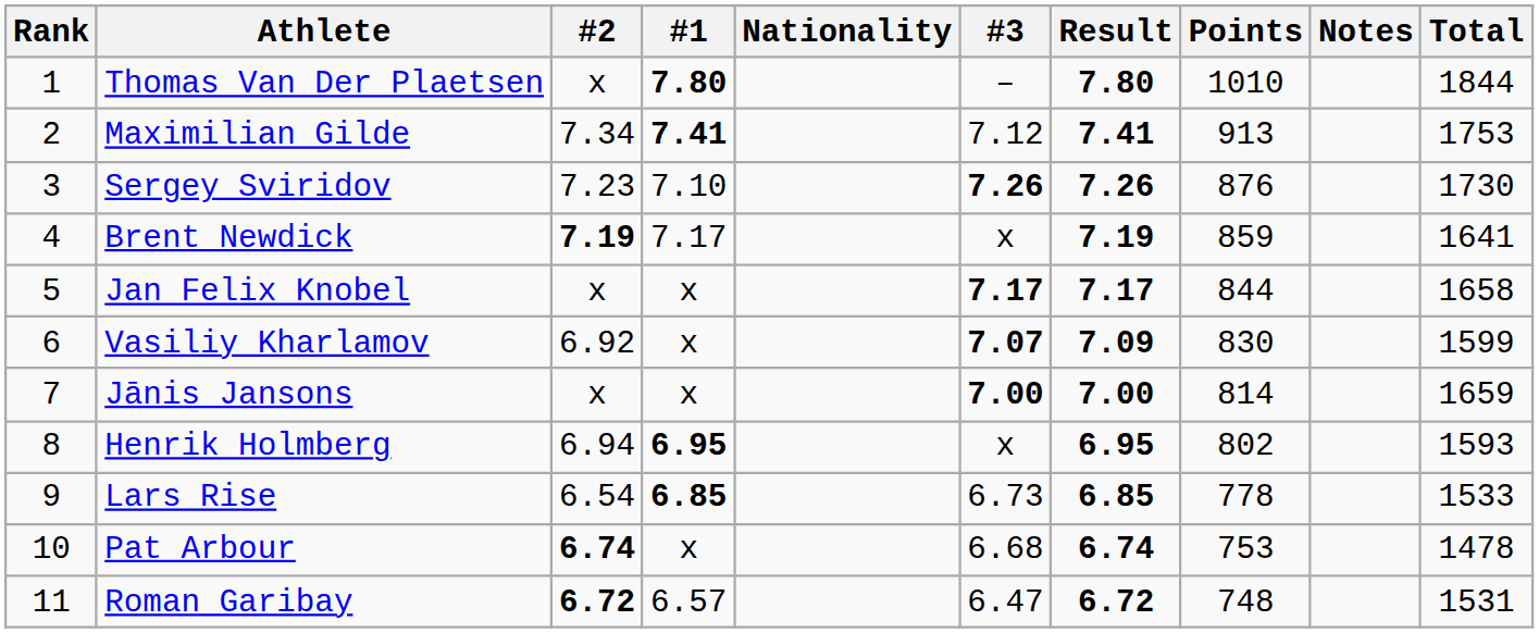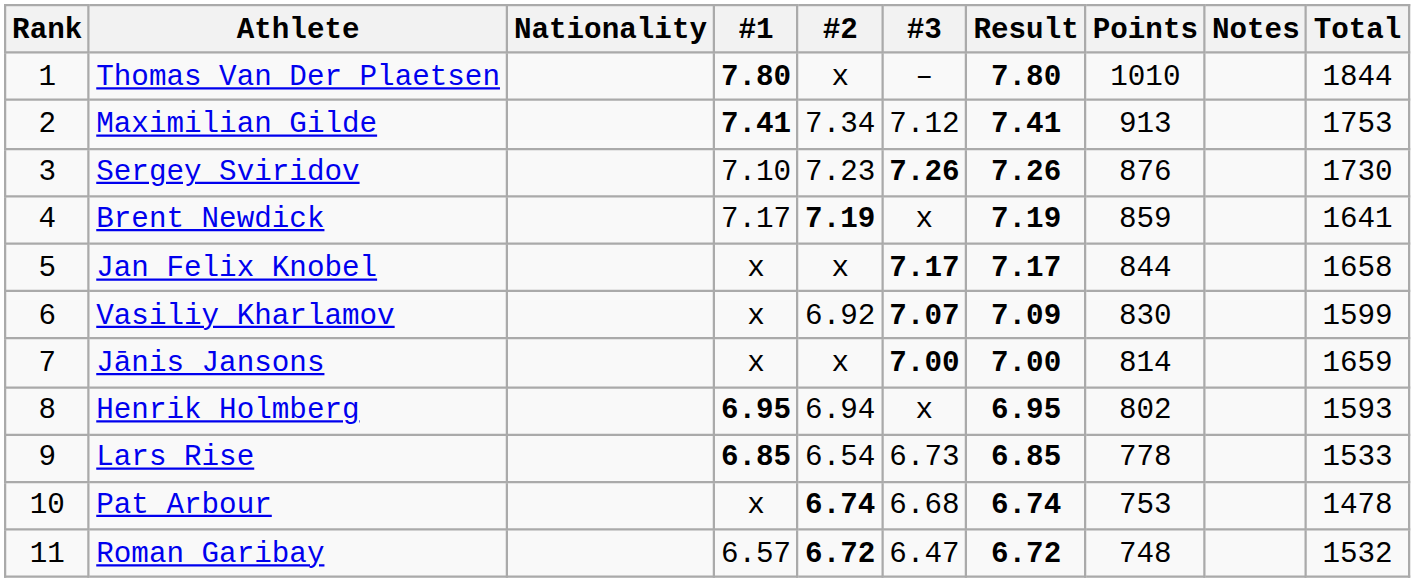columns swapped: Nationality <-> #2
Roman Garibay | Total: 1531 -> 1532
